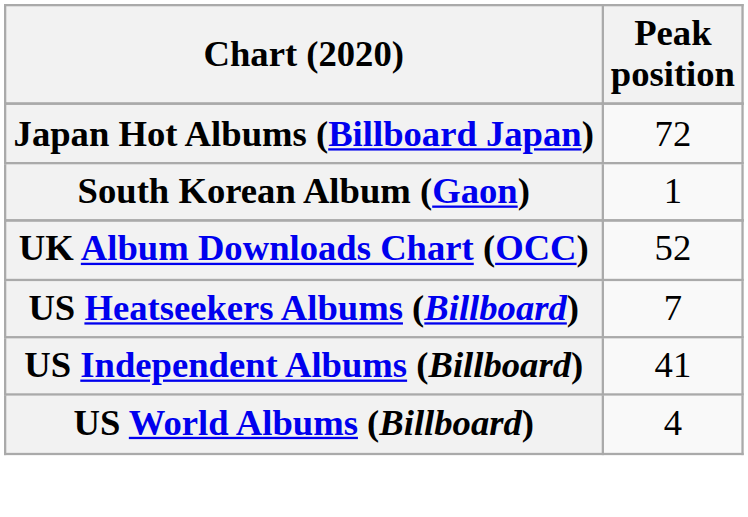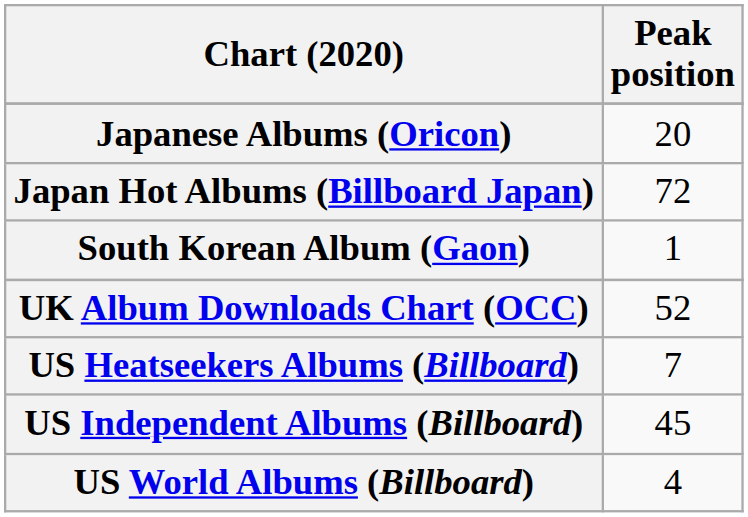+ row: Japanese Albums (Oricon) | 20
US Independent Albums (Billboard) | Peak position: 41 -> 45
